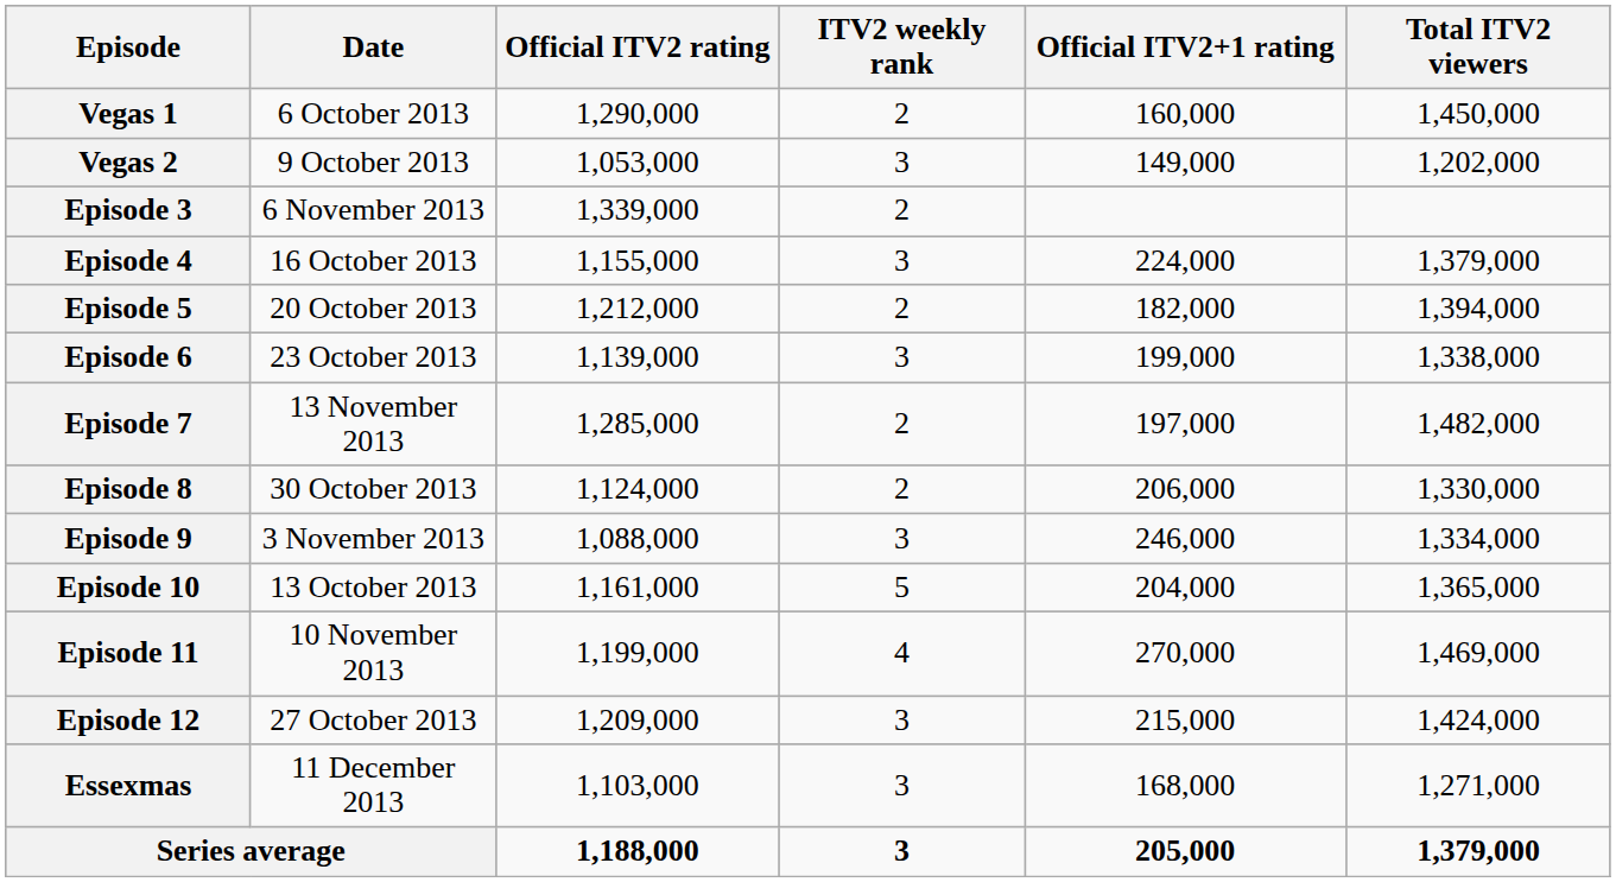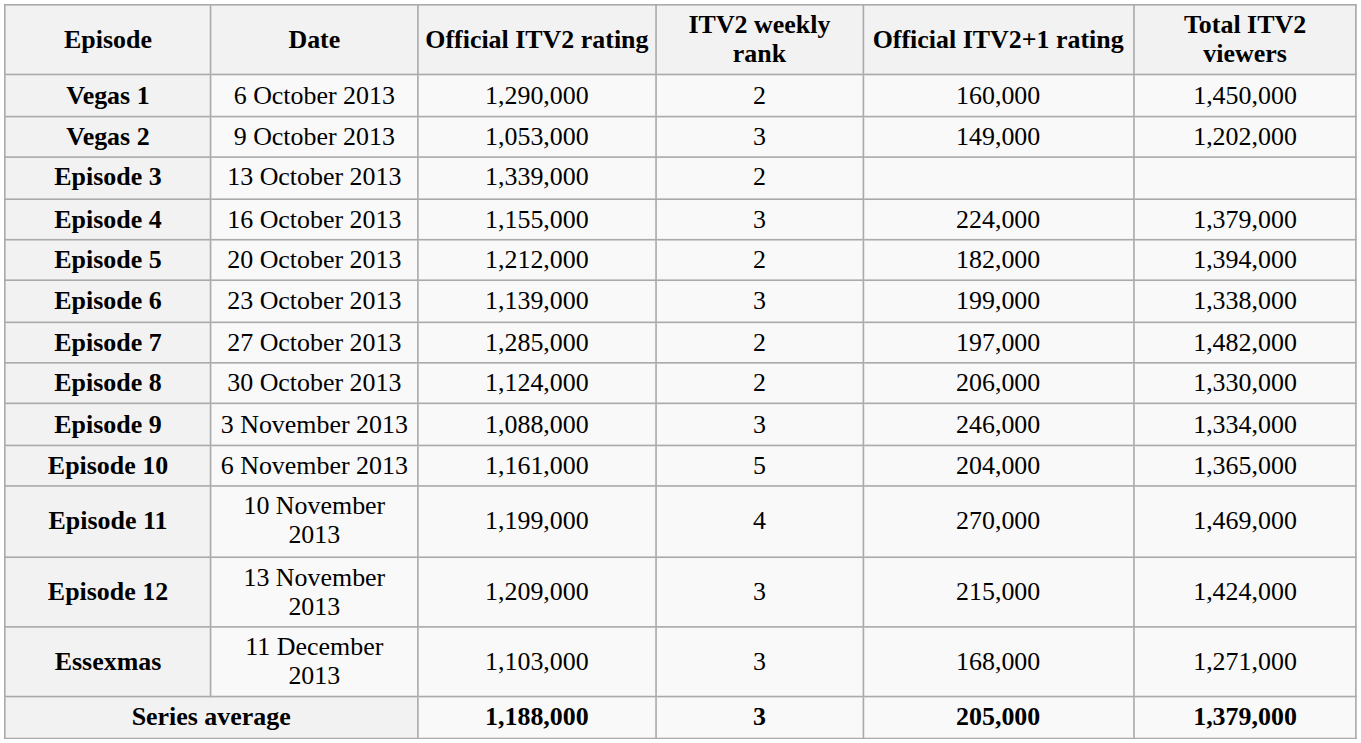Episode 3 | Date: 6 November 2013 -> 13 October 2013
Episode 7 | Date: 13 November 2013 -> 27 October 2013
Episode 10 | Date: 13 October 2013 -> 6 November 2013
Episode 12 | Date: 27 October 2013 -> 13 November 2013
